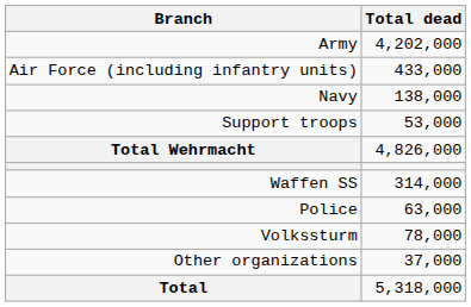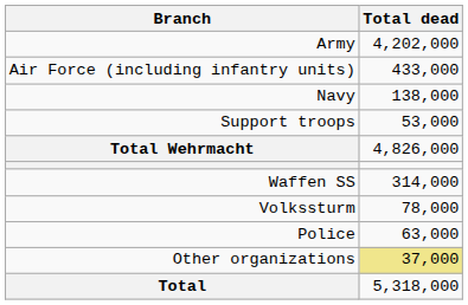rows swapped: Volkssturm <-> Police
Other organizations | Total dead: no background -> khaki background
